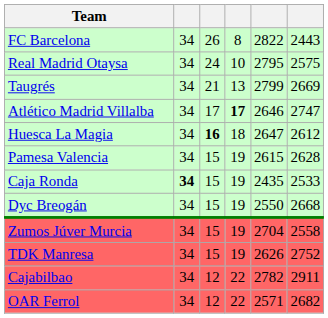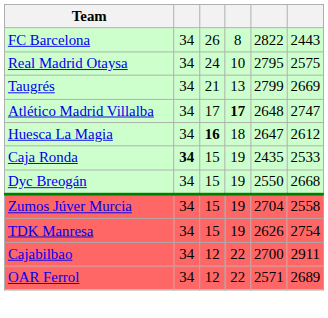Atlético Madrid Villalba | column 5: 2646 -> 2648
- row: Pamesa Valencia | 34 | 15 | 19 | 2615 | 2628
TDK Manresa | column 6: 2752 -> 2754
Cajabilbao | column 5: 2782 -> 2700
OAR Ferrol | column 6: 2682 -> 2689
